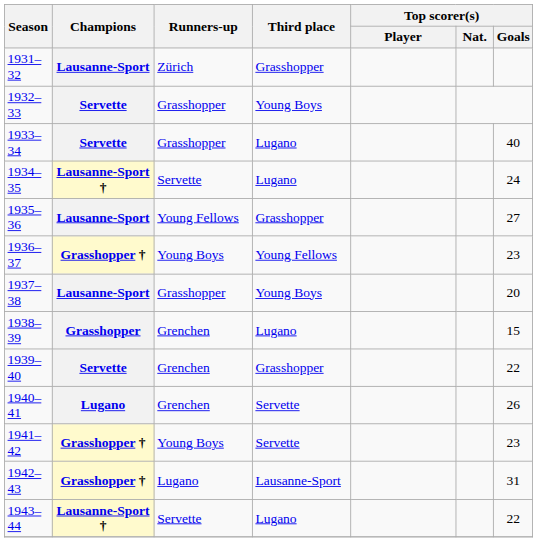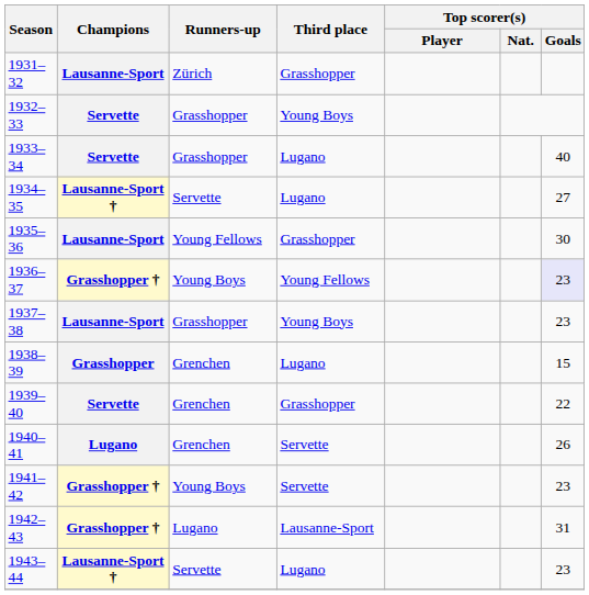1934–35 | Top scorer(s) / Goals: 24 -> 27
1935–36 | Top scorer(s) / Goals: 27 -> 30
1936–37 | Top scorer(s) / Goals: no background -> lavender background
1937–38 | Top scorer(s) / Goals: 20 -> 23
1943–44 | Top scorer(s) / Goals: 22 -> 23
